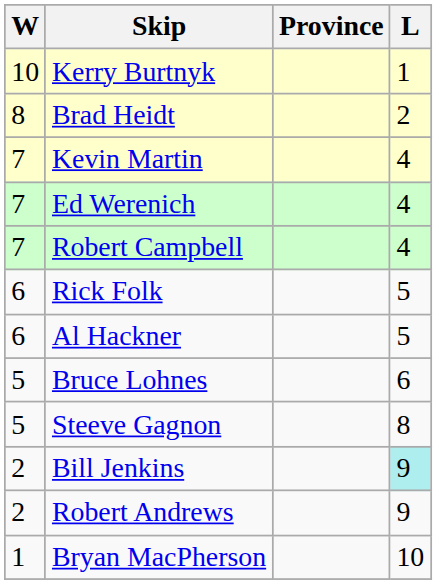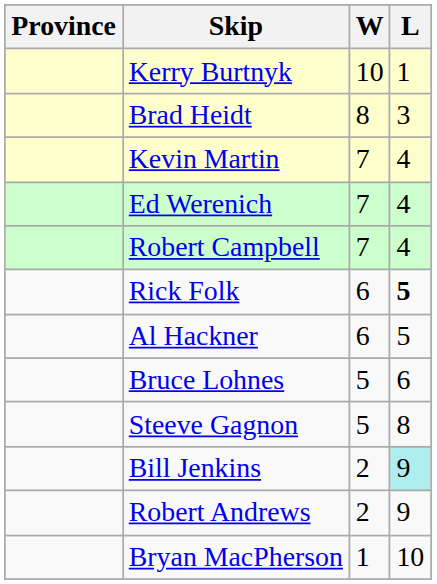columns swapped: Province <-> W
Brad Heidt | L: 2 -> 3
Rick Folk | L: normal -> bold
